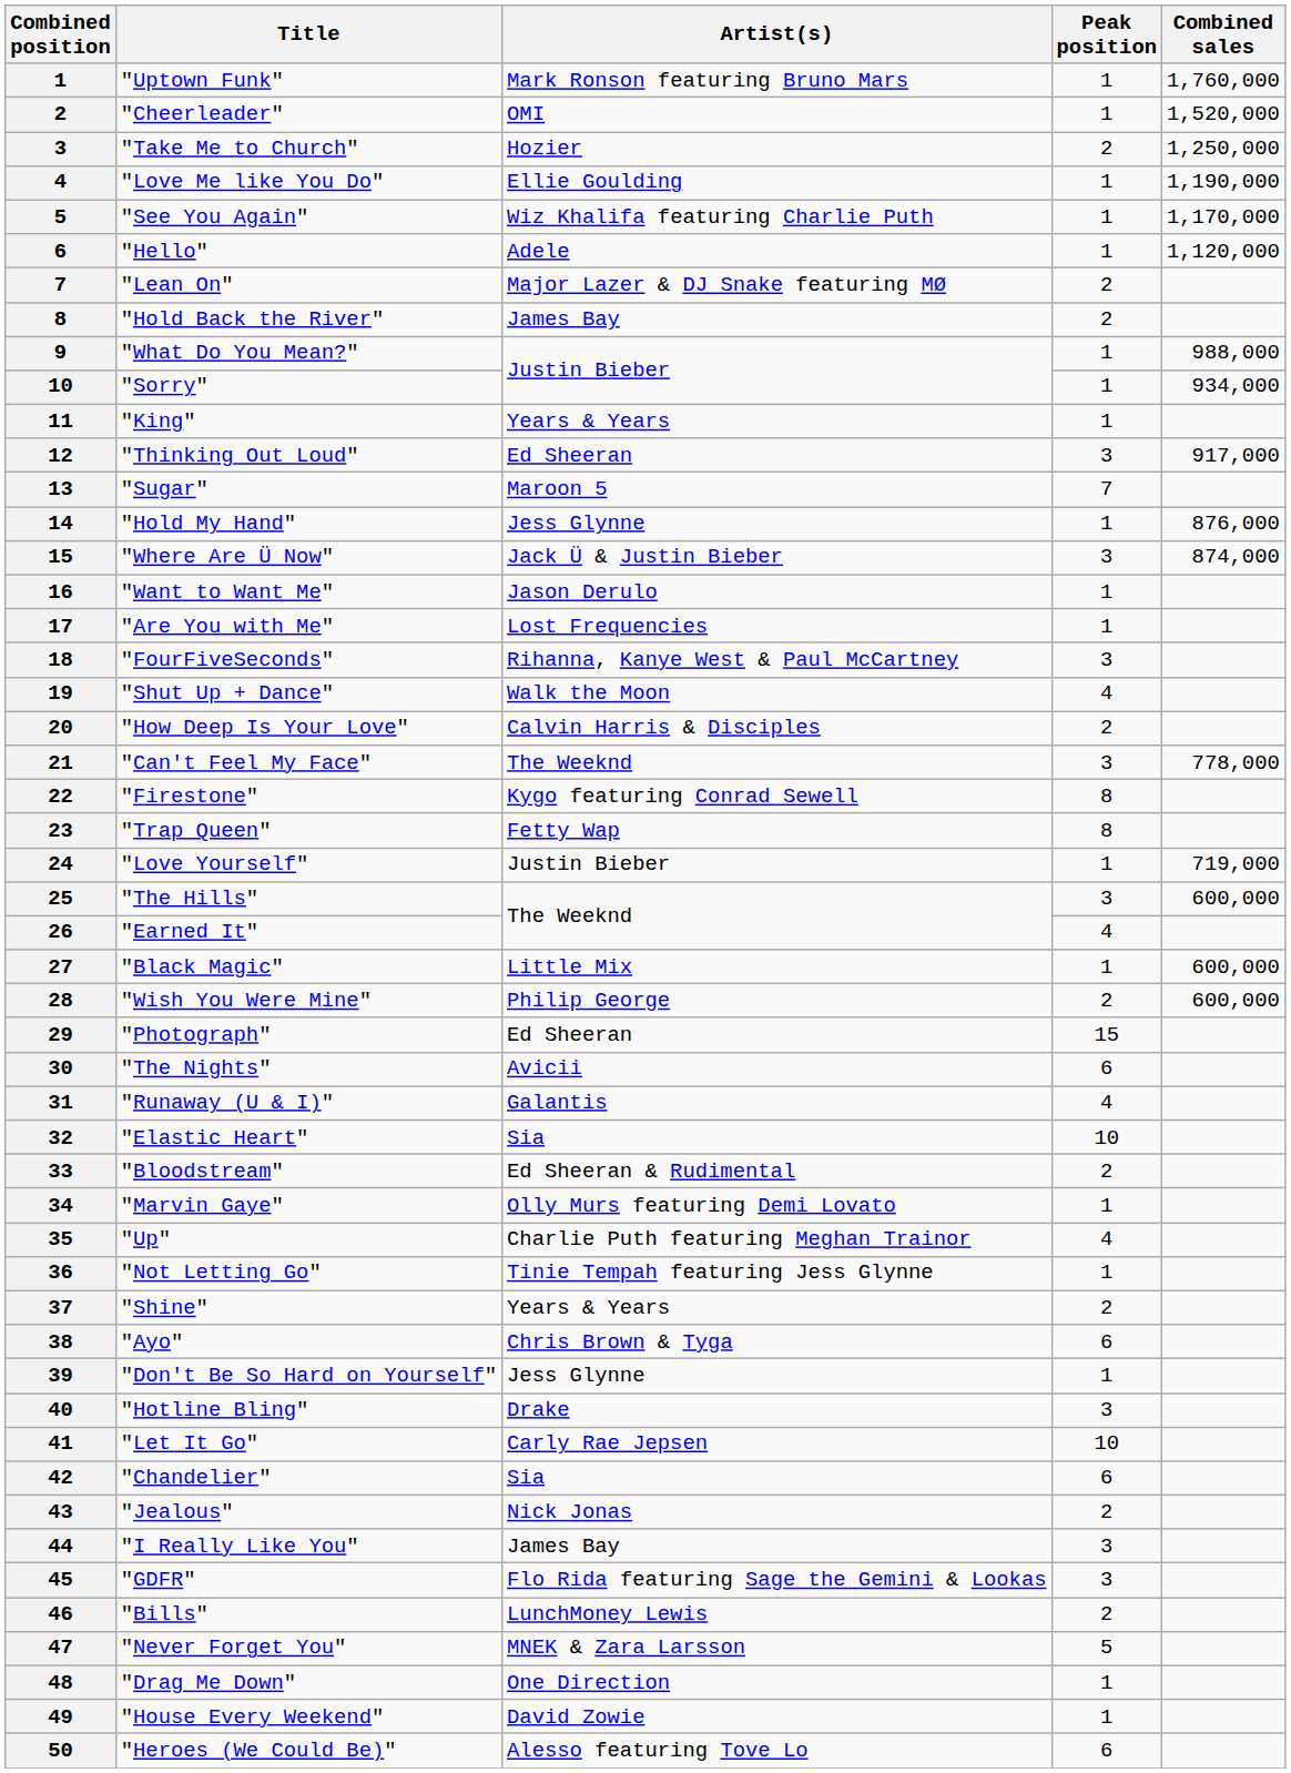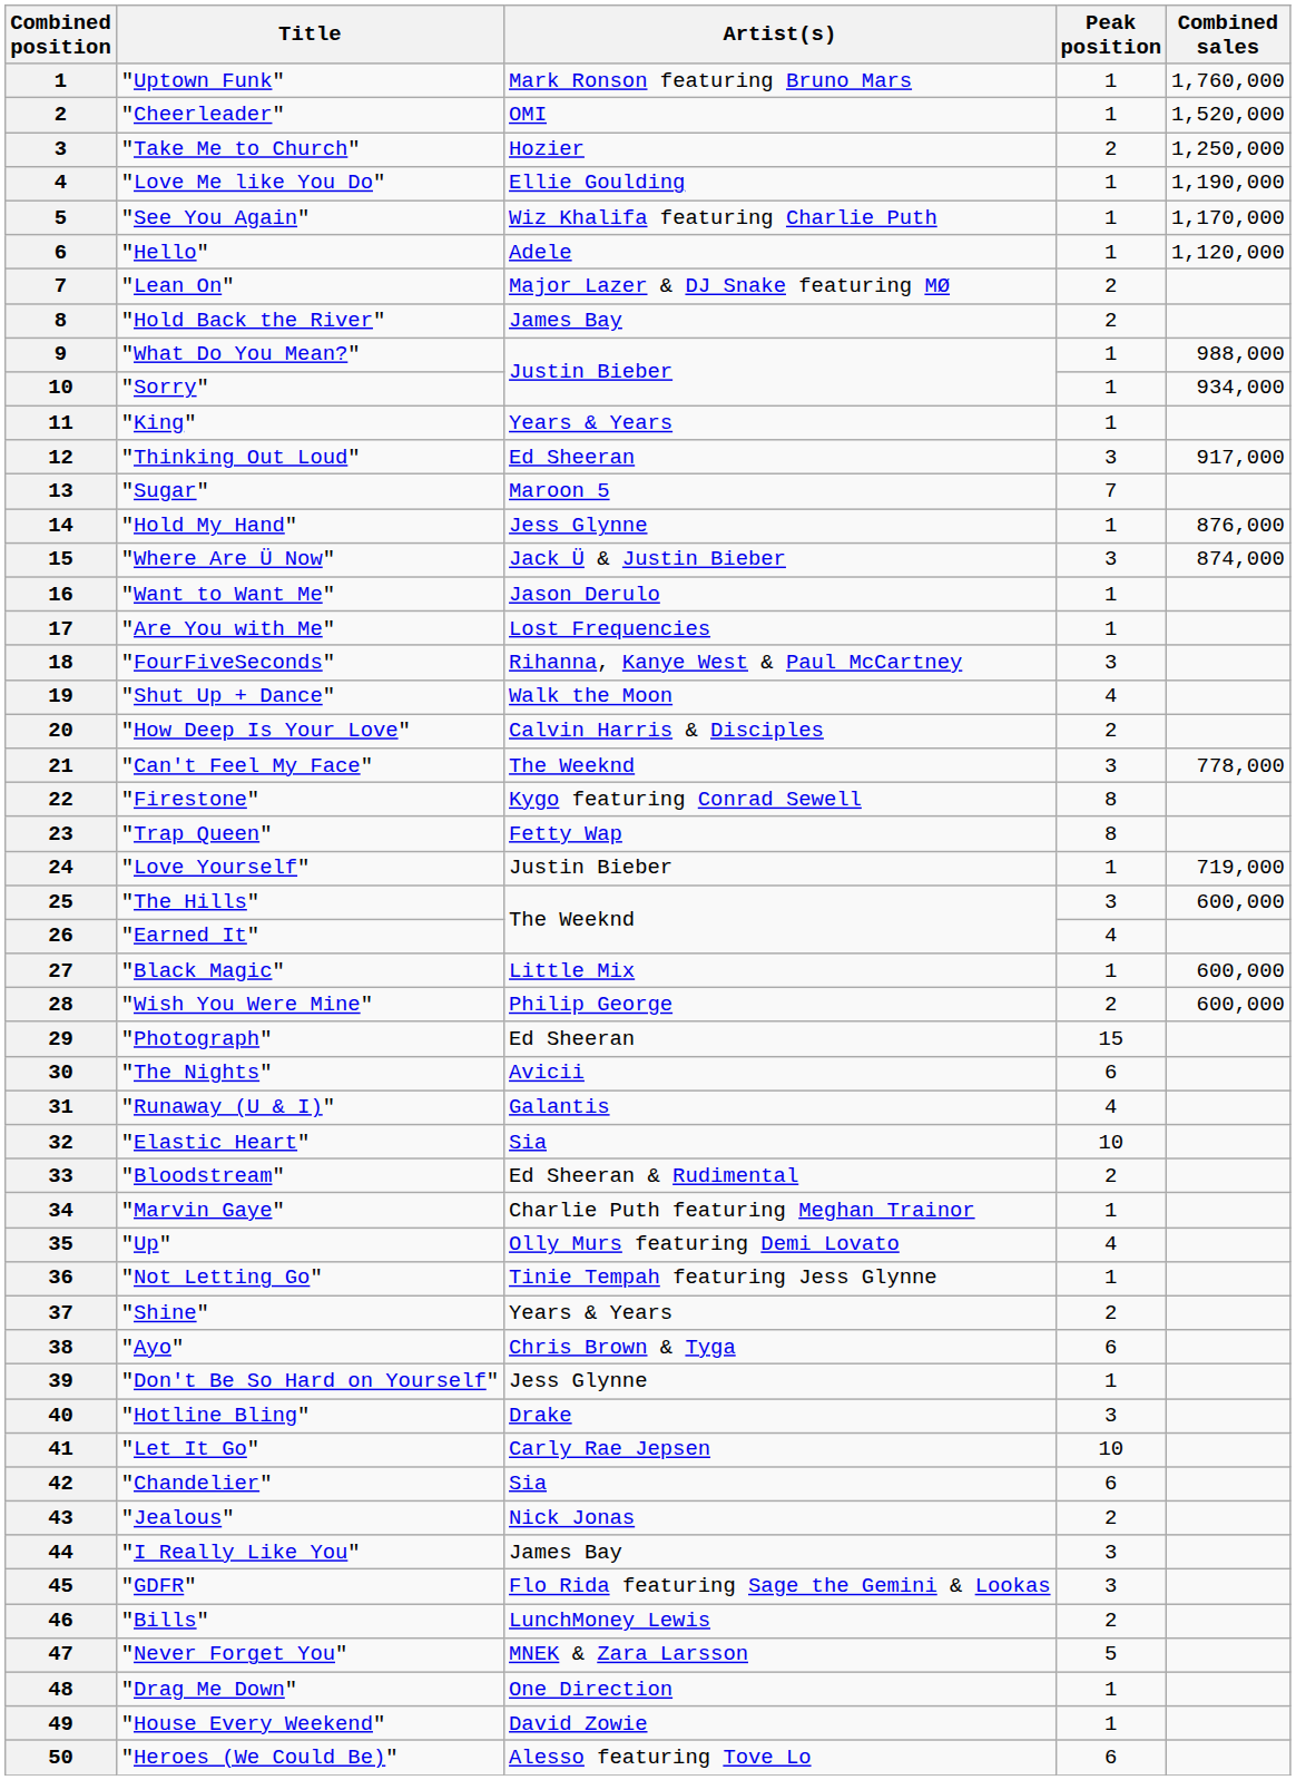"Marvin Gaye" | Artist(s): Olly Murs featuring Demi Lovato -> Charlie Puth featuring Meghan Trainor
"Up" | Artist(s): Charlie Puth featuring Meghan Trainor -> Olly Murs featuring Demi Lovato
